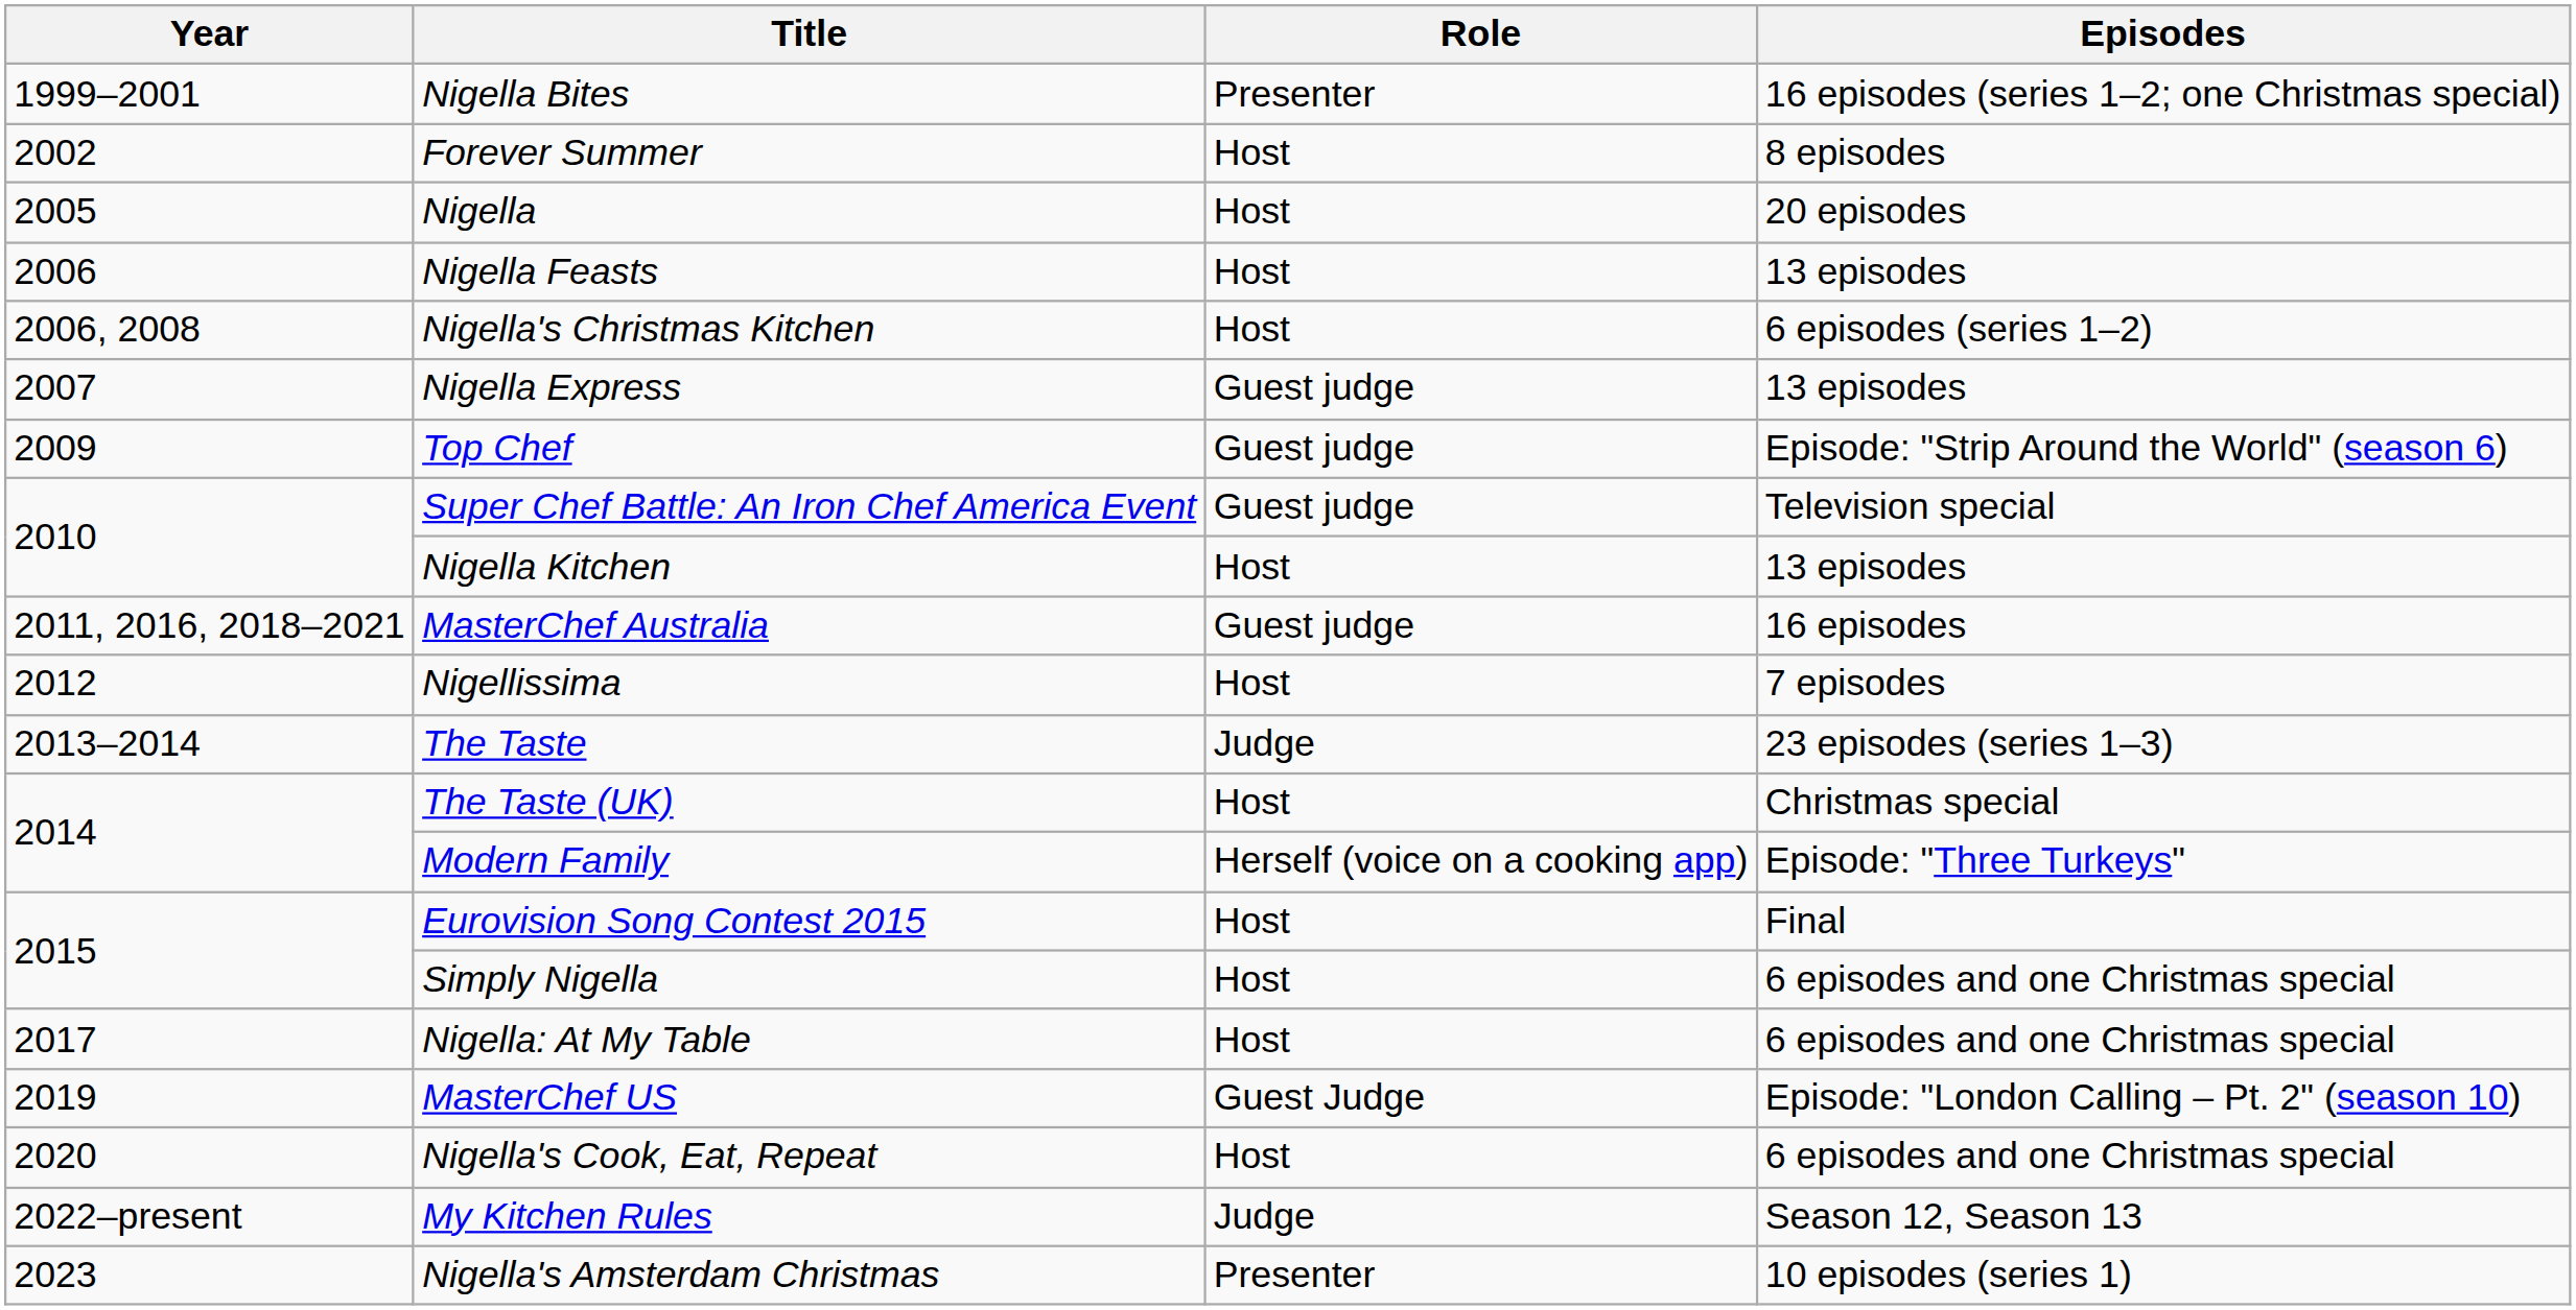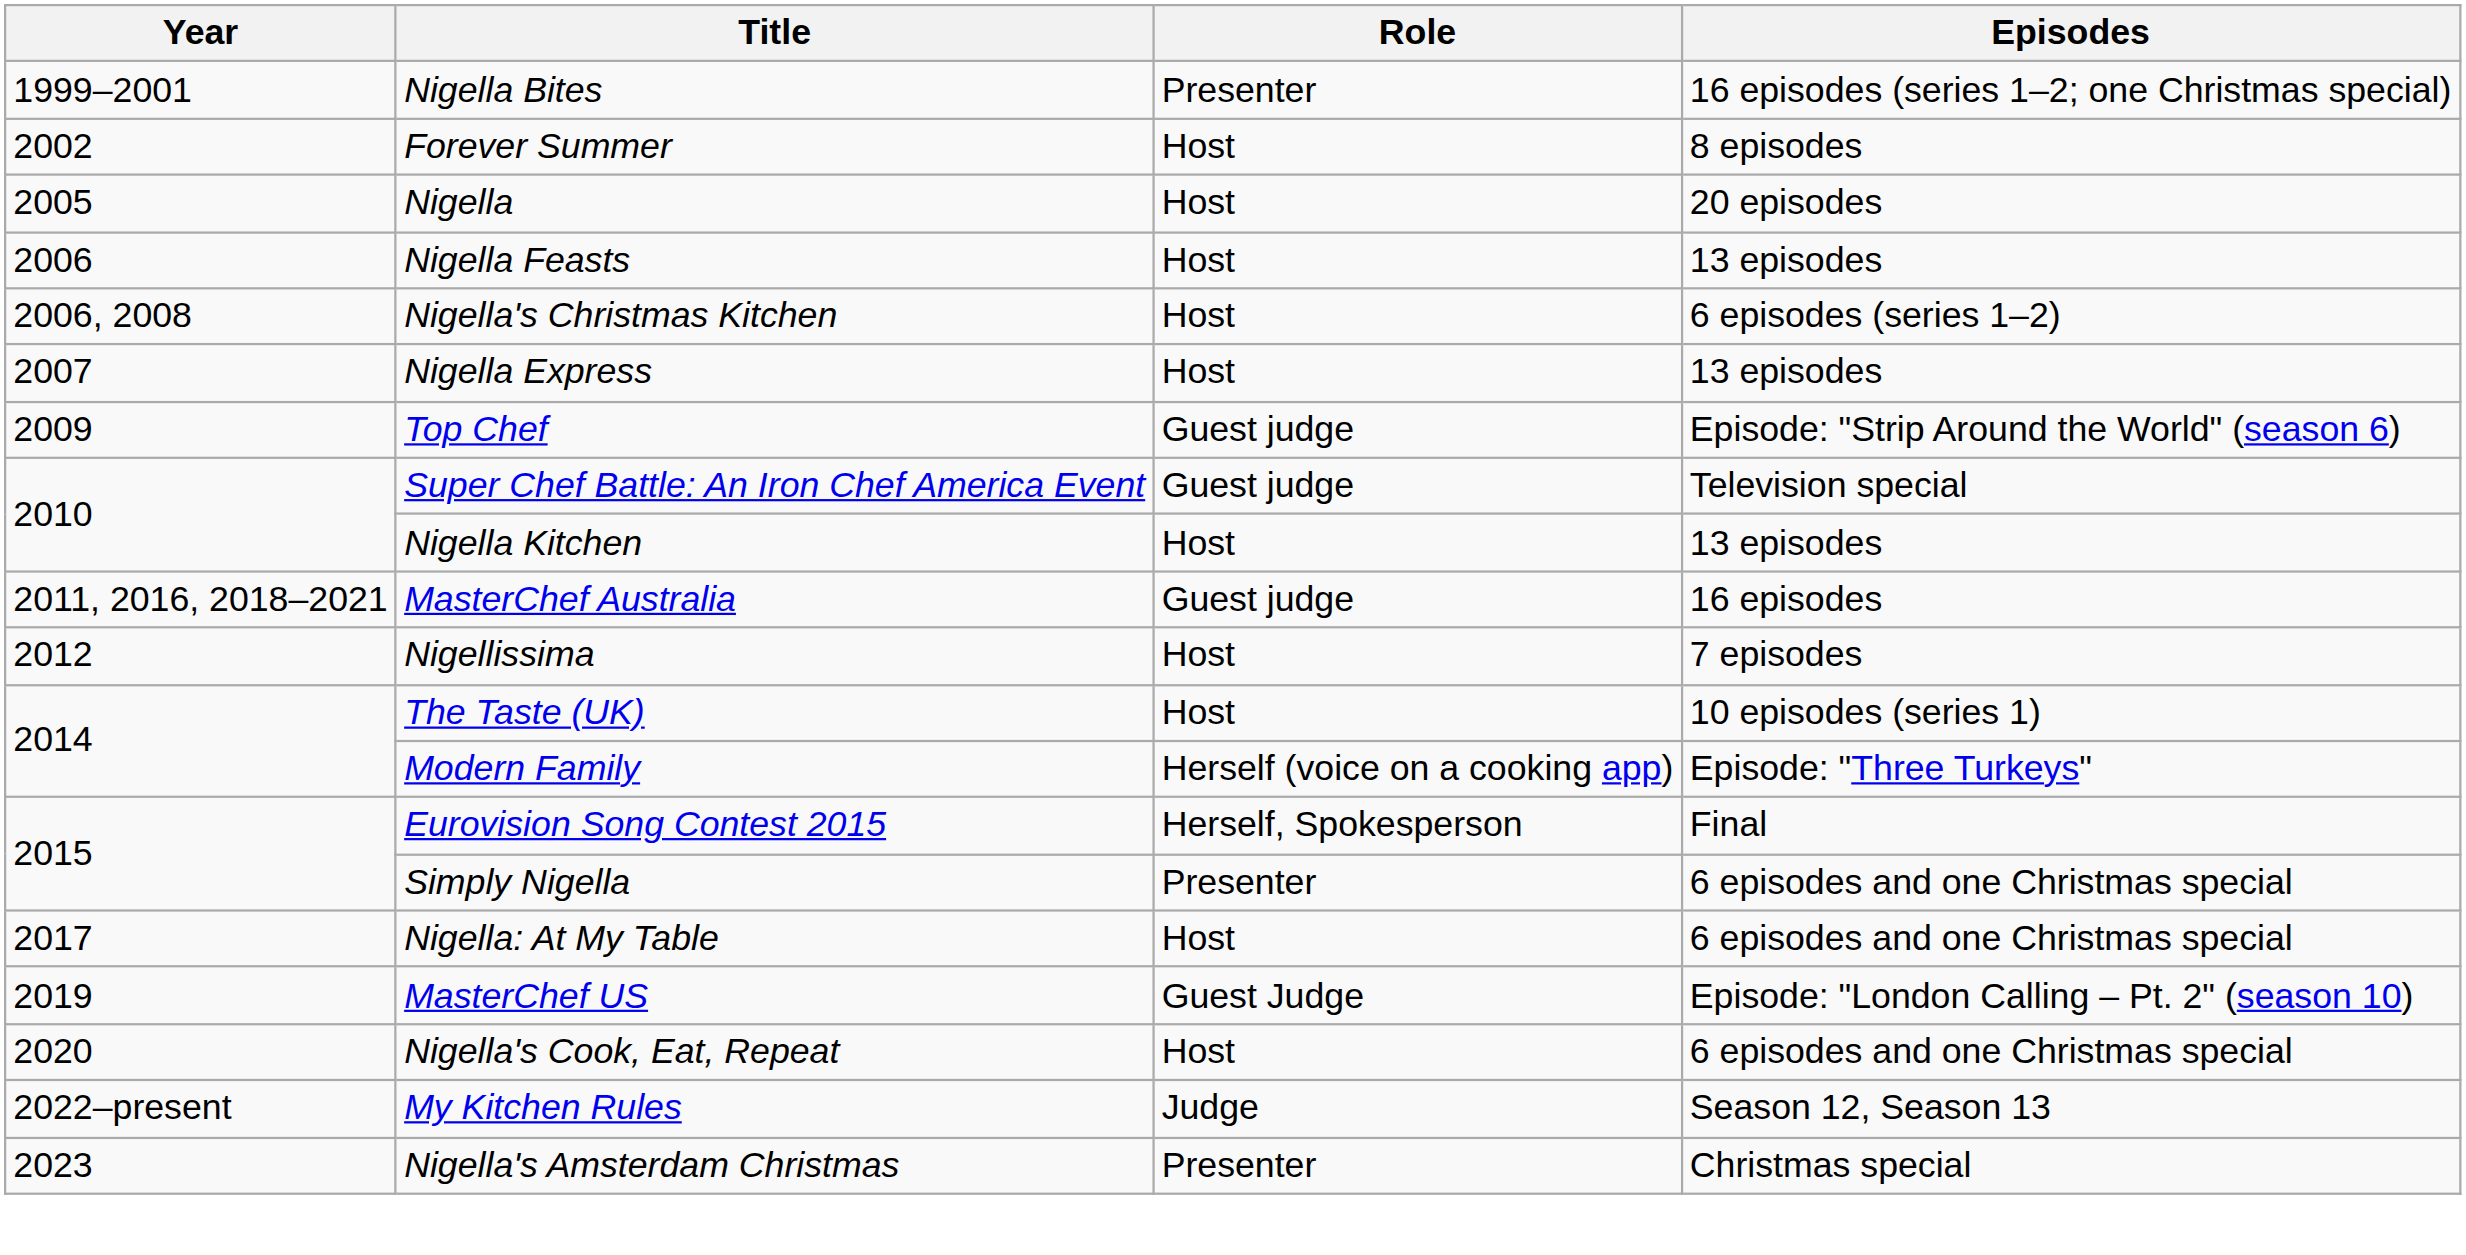Nigella Express | Role: Guest judge -> Host
- row: 2013–2014 | The Taste | Judge | 23 episodes (series 1–3)
The Taste (UK) | Episodes: Christmas special -> 10 episodes (series 1)
Eurovision Song Contest 2015 | Role: Host -> Herself, Spokesperson
Simply Nigella | Role: Host -> Presenter
Nigella's Amsterdam Christmas | Episodes: 10 episodes (series 1) -> Christmas special
